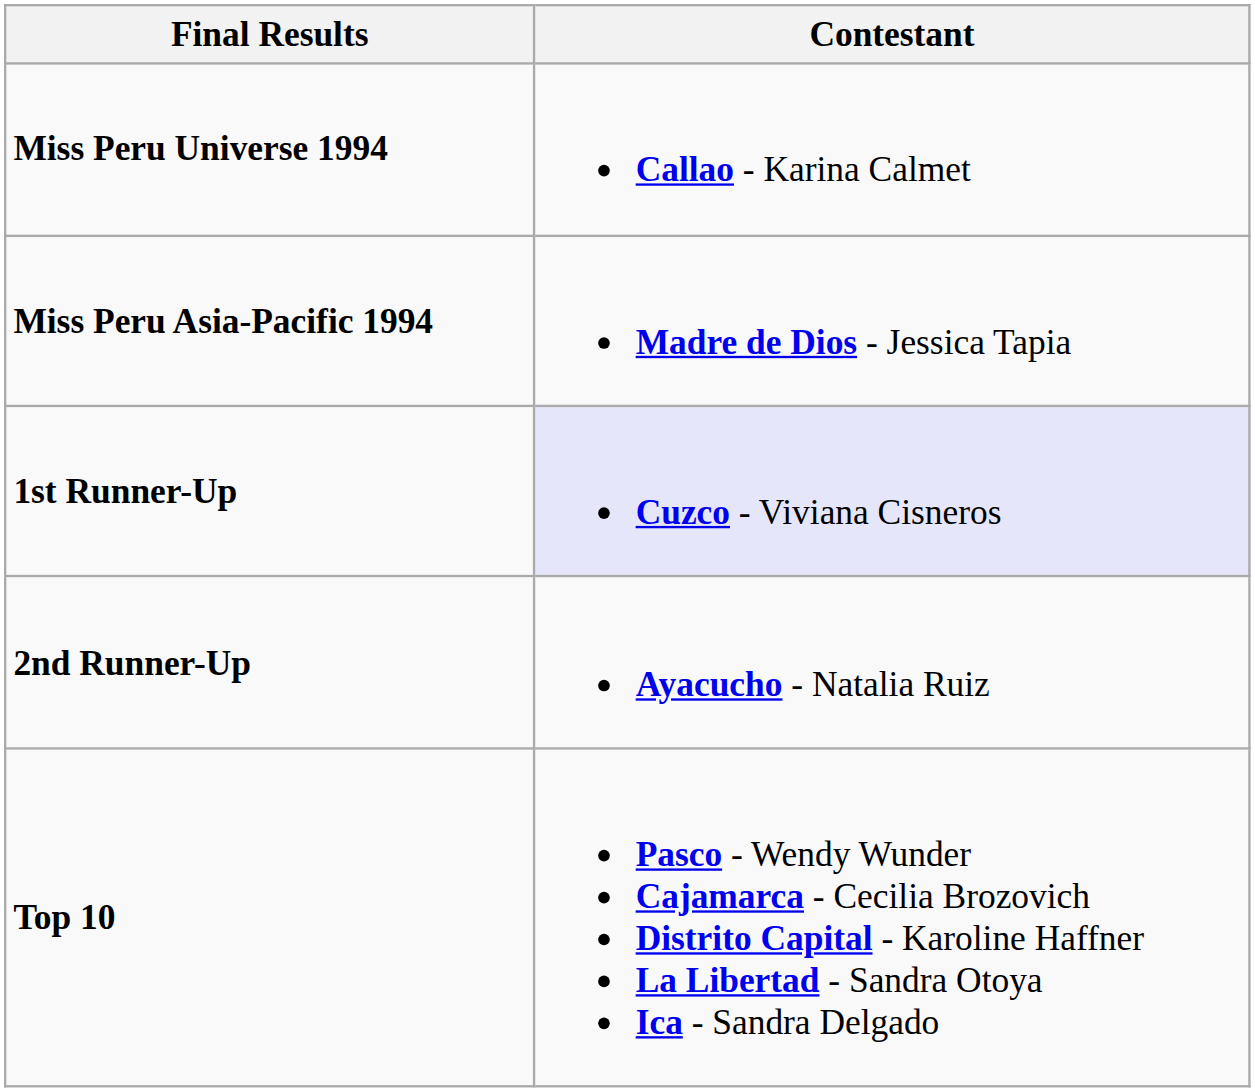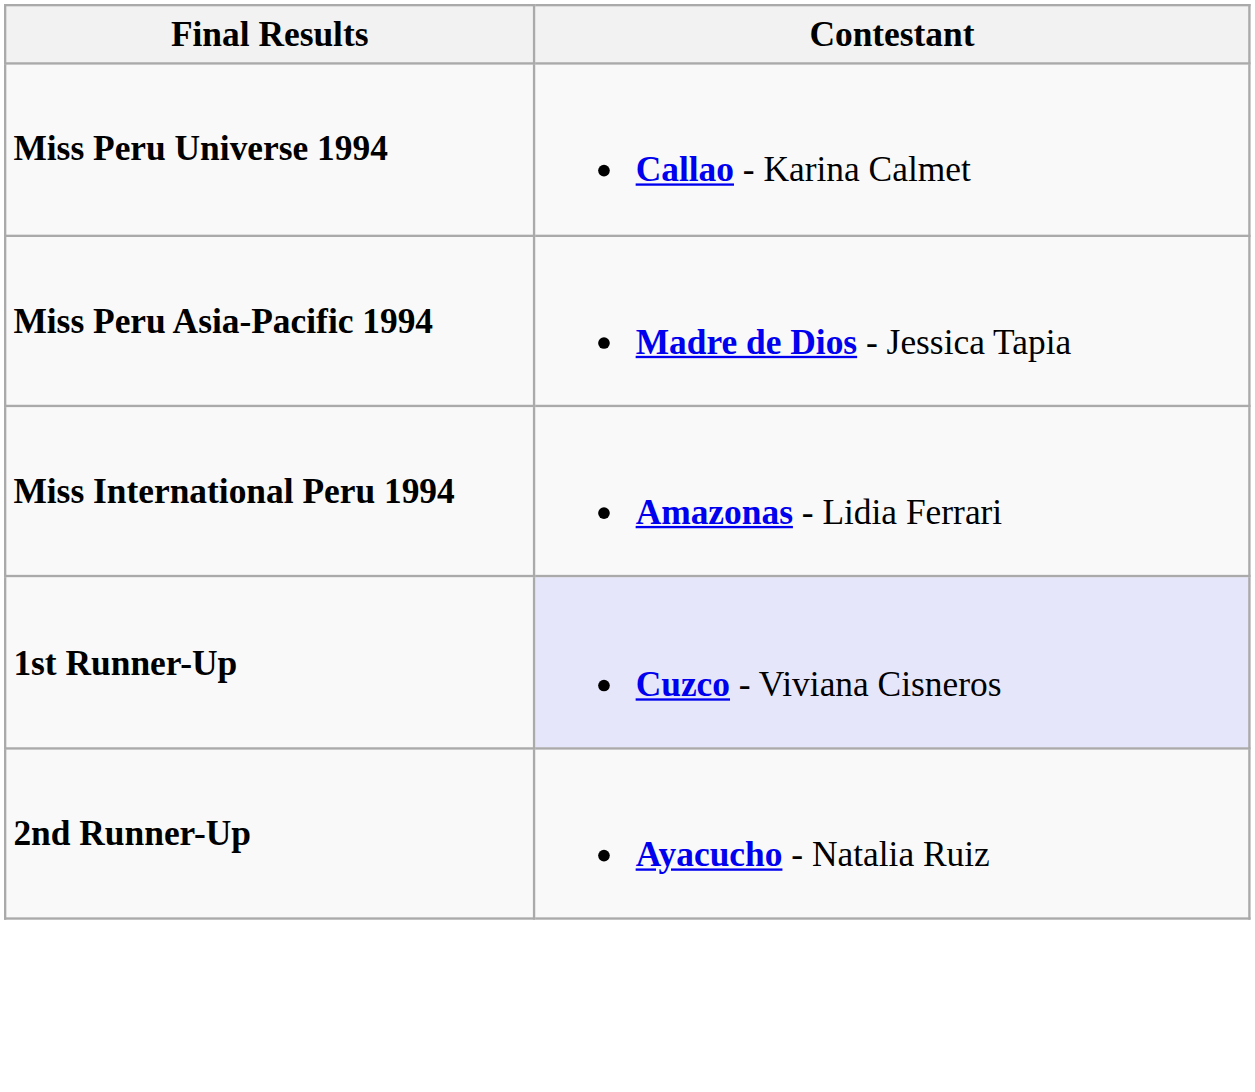+ row: Miss International Peru 1994 | Amazonas - Lidia Ferrari
- row: Top 10 | Pasco - Wendy Wunder Cajamarca - Cecilia Brozovich Distrito Capital - Karoline Haffner La Libertad - Sandra Otoya Ica - Sandra Delgado
